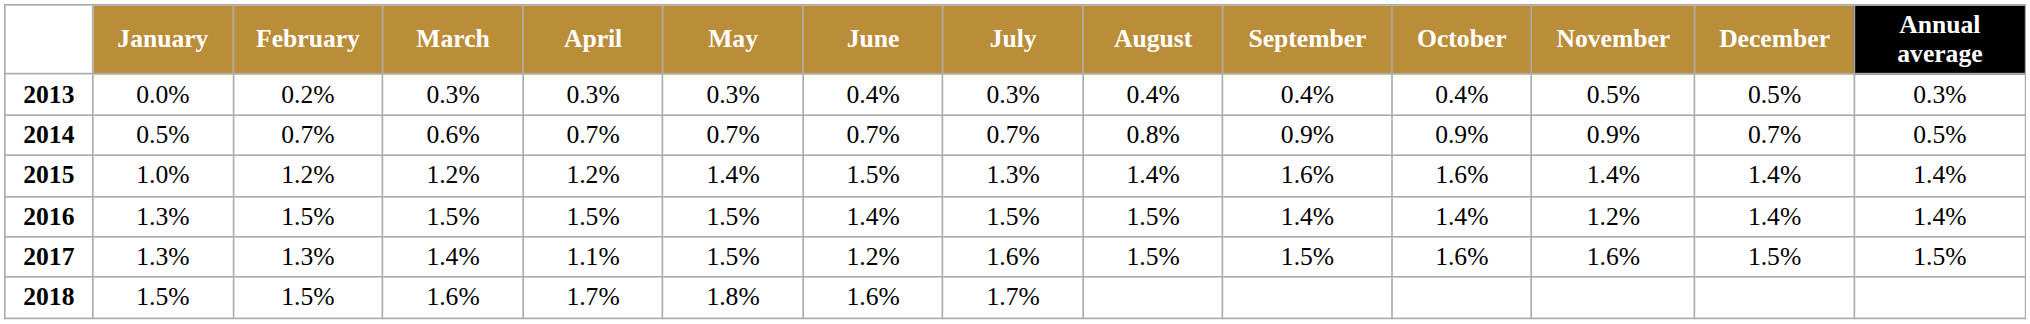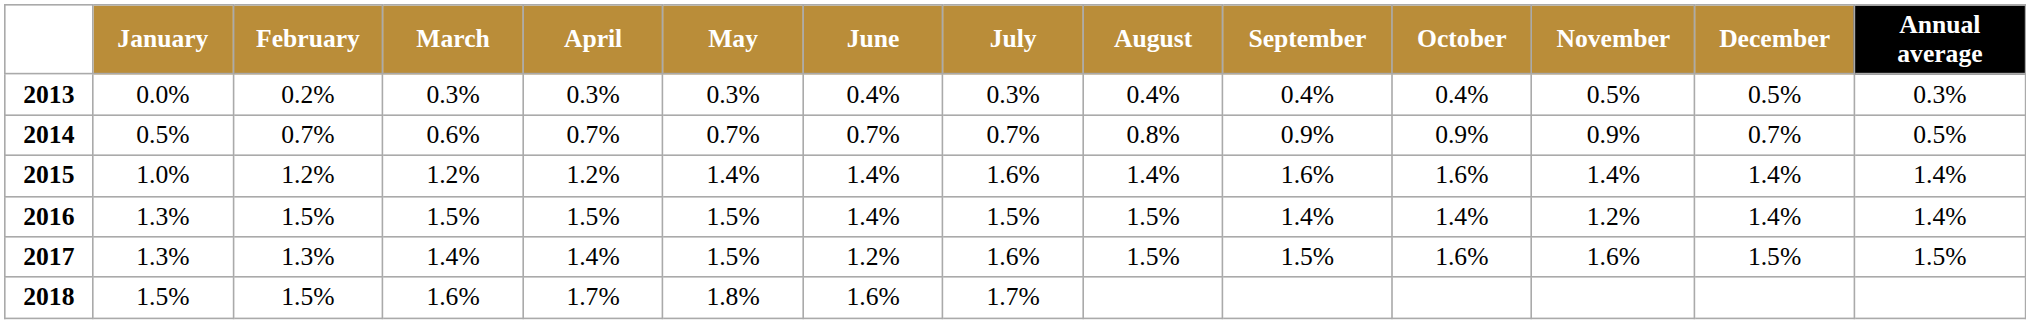2015 | June: 1.5% -> 1.4%
2015 | July: 1.3% -> 1.6%
2017 | April: 1.1% -> 1.4%
